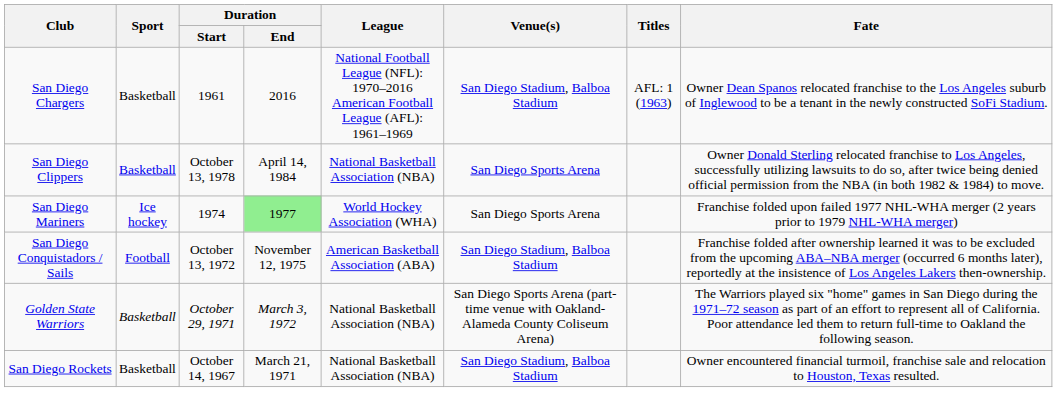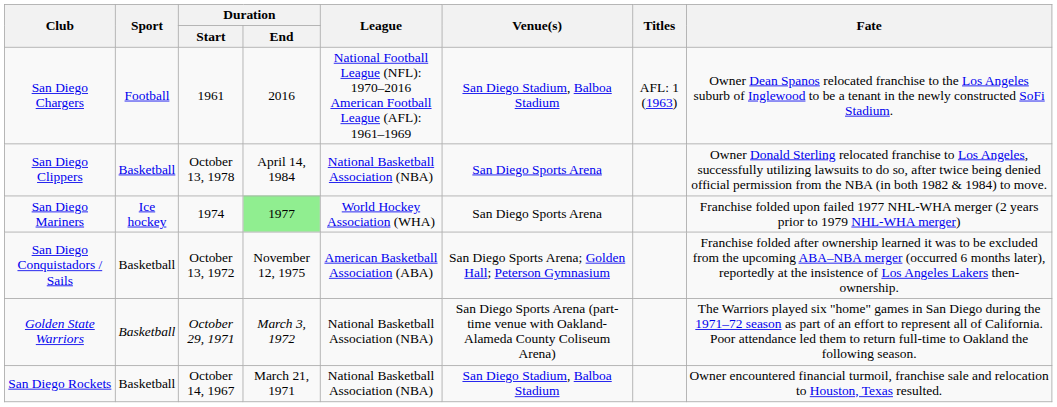San Diego Chargers | Sport: Basketball -> Football
San Diego Conquistadors / Sails | Sport: Football -> Basketball
San Diego Conquistadors / Sails | Venue(s): San Diego Stadium, Balboa Stadium -> San Diego Sports Arena; Golden Hall; Peterson Gymnasium
